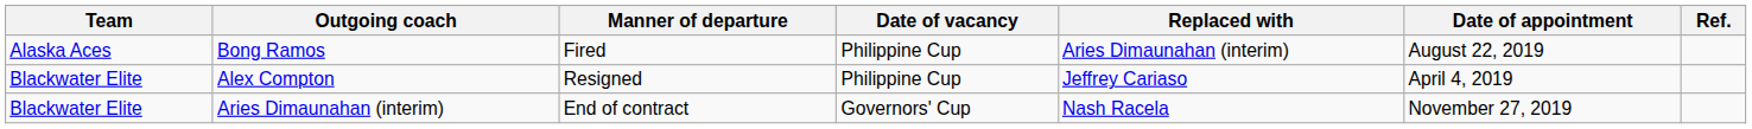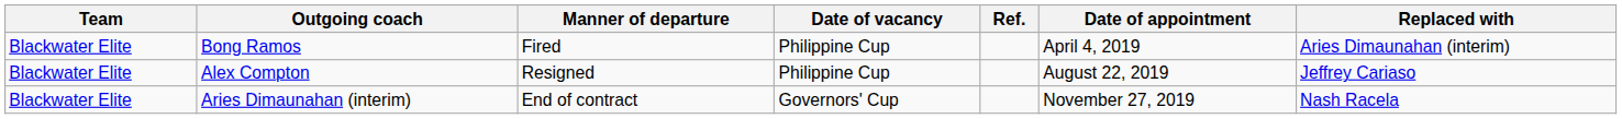columns swapped: Replaced with <-> Ref.
Bong Ramos | Team: Alaska Aces -> Blackwater Elite
Bong Ramos | Date of appointment: August 22, 2019 -> April 4, 2019
Alex Compton | Date of appointment: April 4, 2019 -> August 22, 2019
